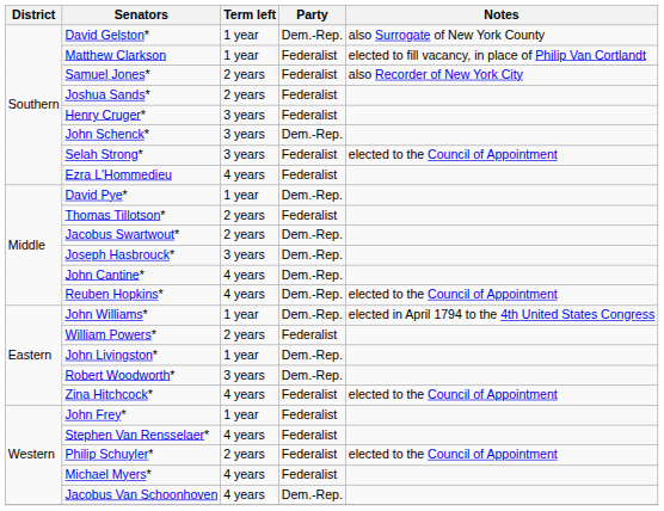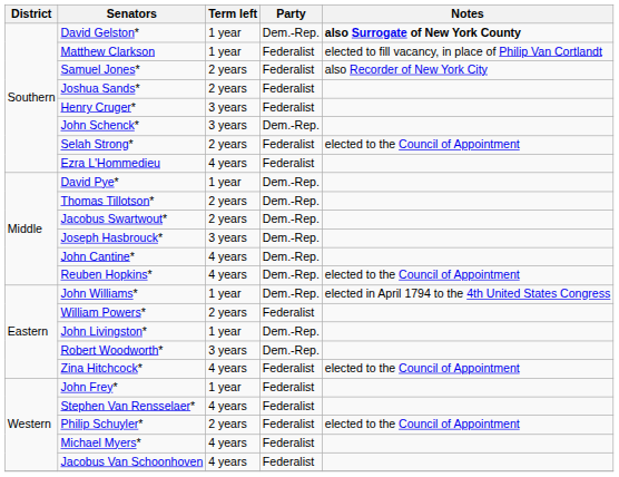David Gelston* | Notes: normal -> bold
Selah Strong* | Term left: 3 years -> 2 years
Thomas Tillotson* | Party: Federalist -> Dem.-Rep.
Jacobus Van Schoonhoven | Party: Dem.-Rep. -> Federalist
